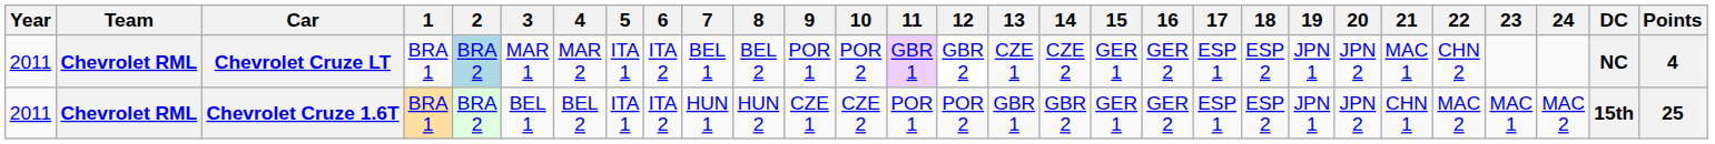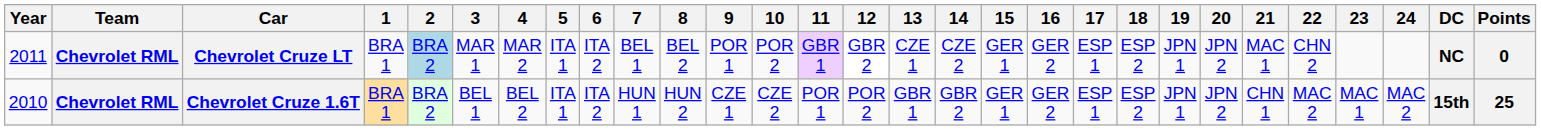Chevrolet Cruze LT | Points: 4 -> 0
Chevrolet Cruze 1.6T | Year: 2011 -> 2010
